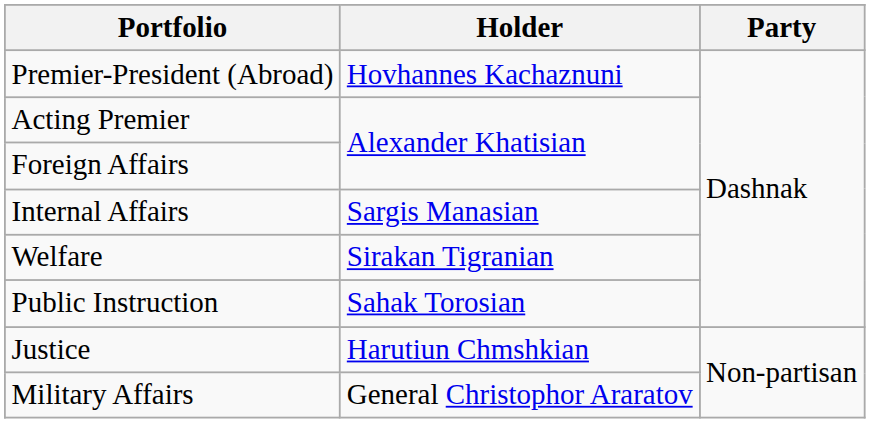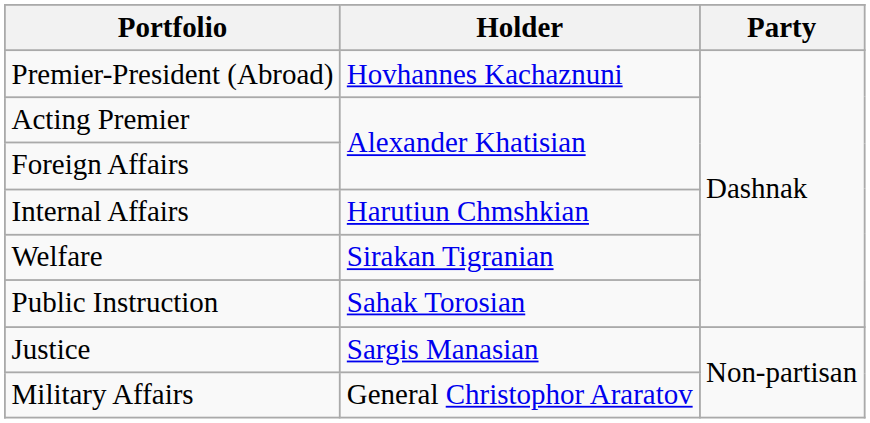Internal Affairs | Holder: Sargis Manasian -> Harutiun Chmshkian
Justice | Holder: Harutiun Chmshkian -> Sargis Manasian
